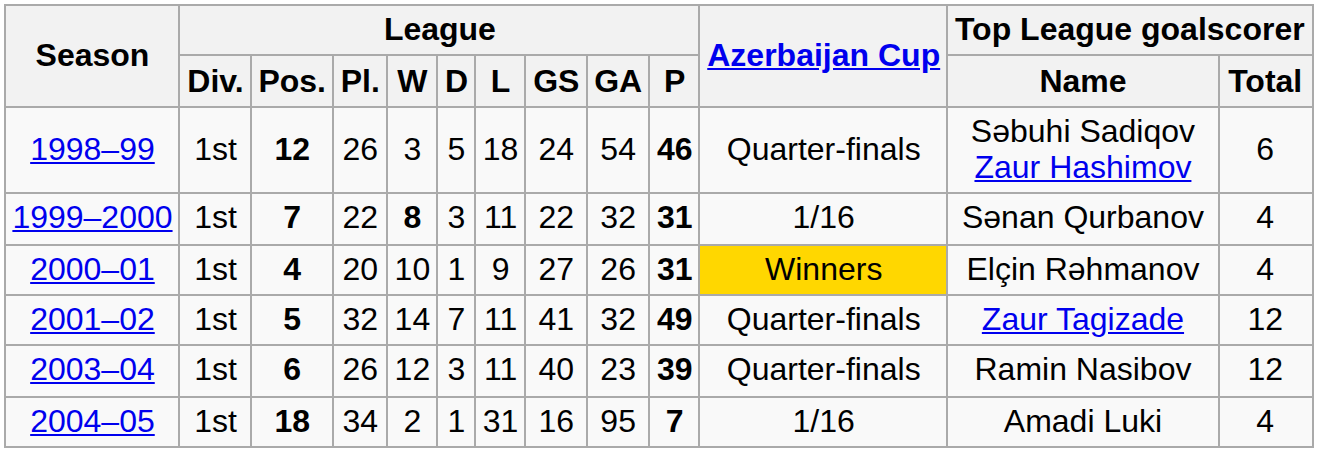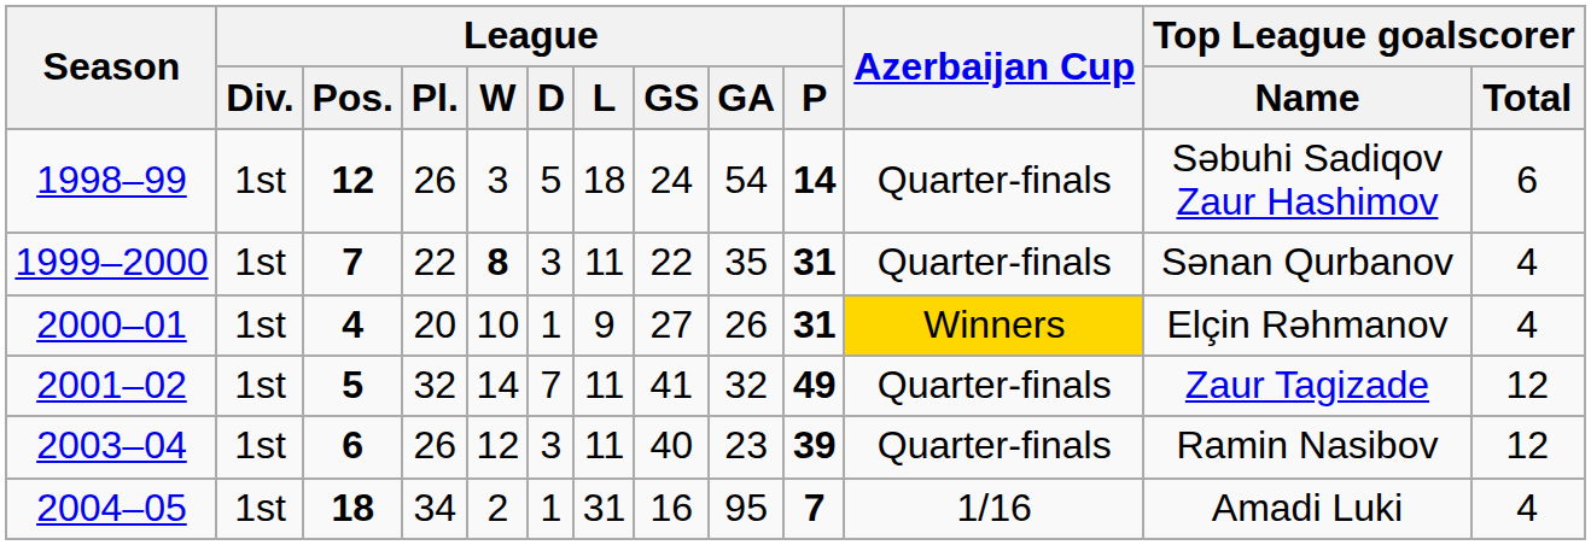1998–99 | League / P: 46 -> 14
1999–2000 | League / GA: 32 -> 35
1999–2000 | Azerbaijan Cup: 1/16 -> Quarter-finals
